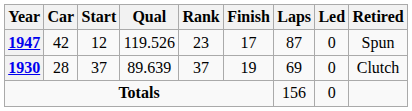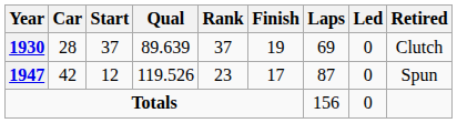rows swapped: 1930 <-> 1947
